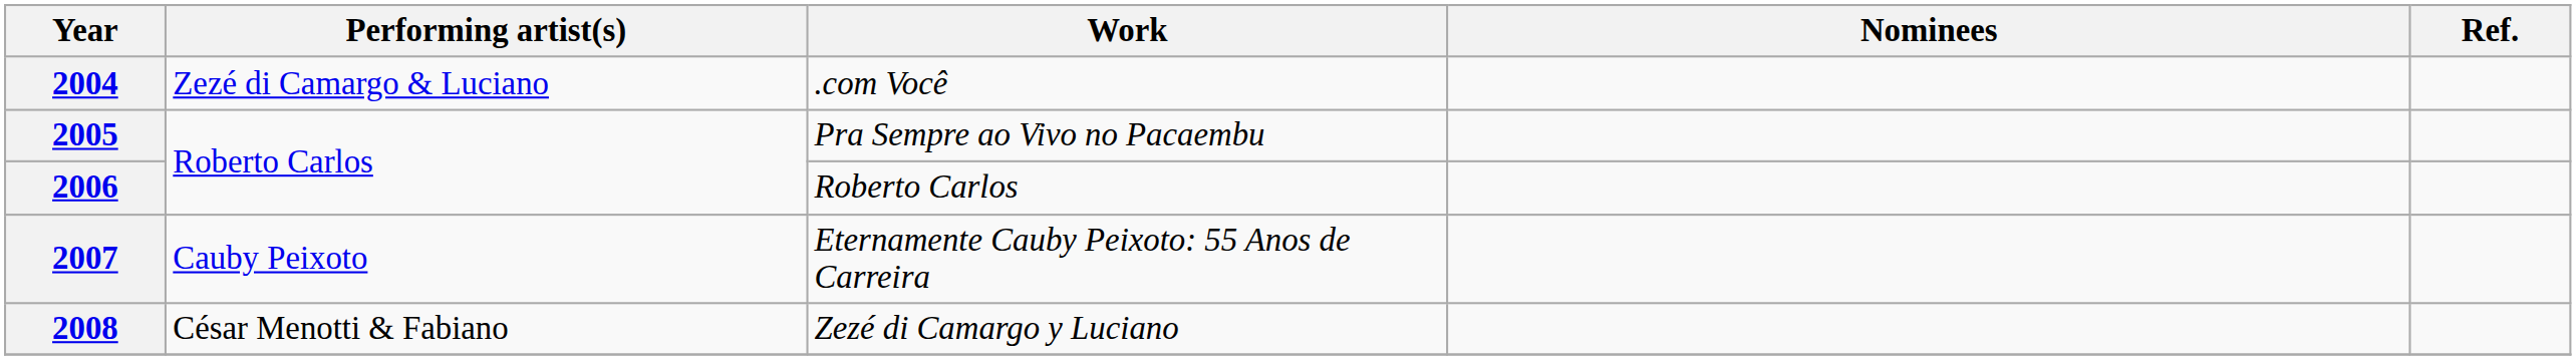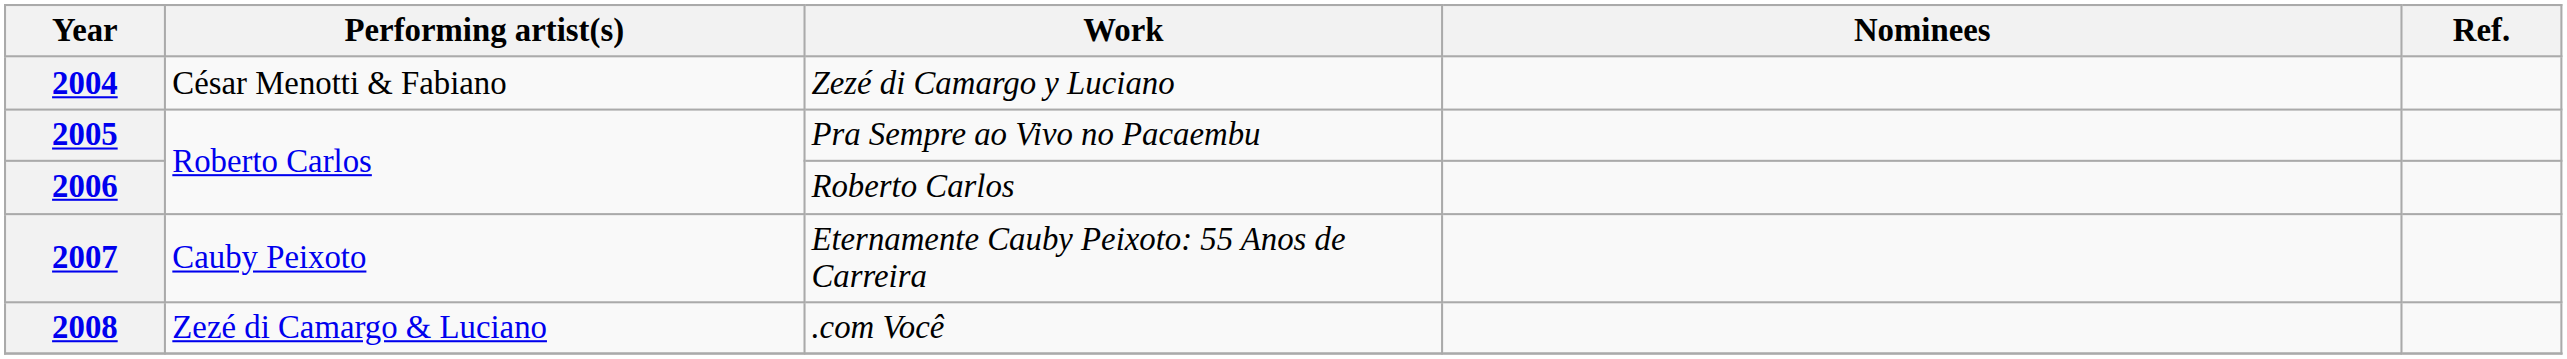2004 | Performing artist(s): Zezé di Camargo & Luciano -> César Menotti & Fabiano
2004 | Work: .com Você -> Zezé di Camargo y Luciano
2008 | Performing artist(s): César Menotti & Fabiano -> Zezé di Camargo & Luciano
2008 | Work: Zezé di Camargo y Luciano -> .com Você
